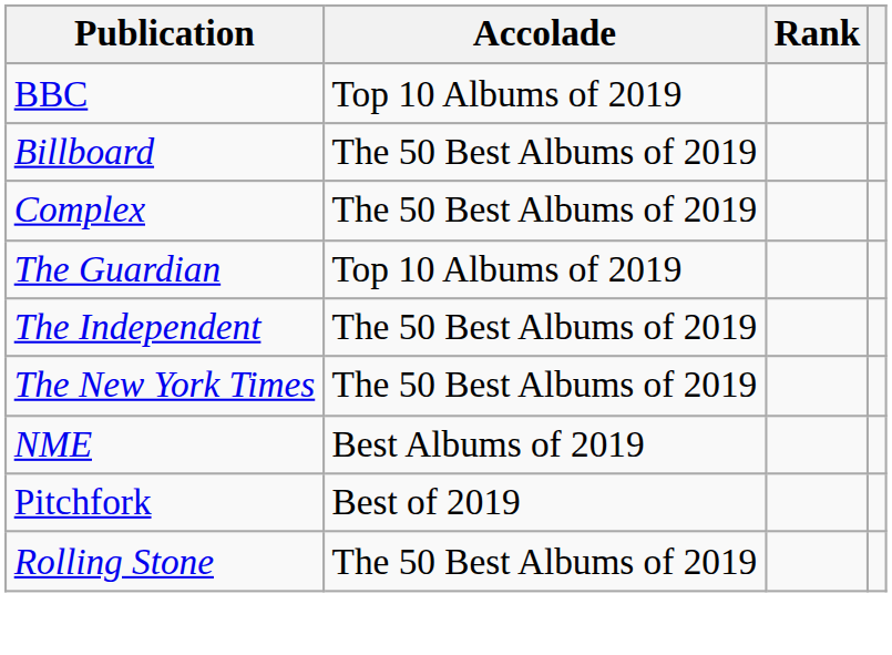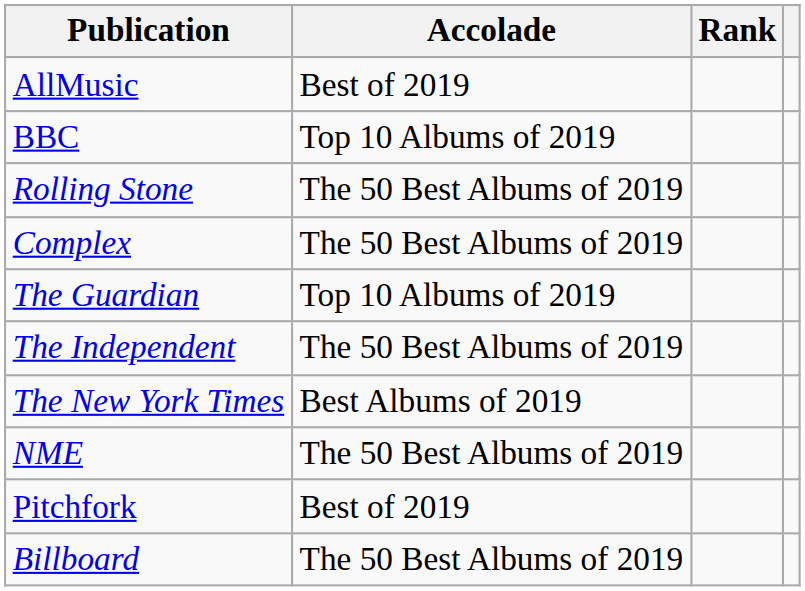+ row: AllMusic | Best of 2019
rows swapped: Billboard <-> Rolling Stone
The New York Times | Accolade: The 50 Best Albums of 2019 -> Best Albums of 2019
NME | Accolade: Best Albums of 2019 -> The 50 Best Albums of 2019
